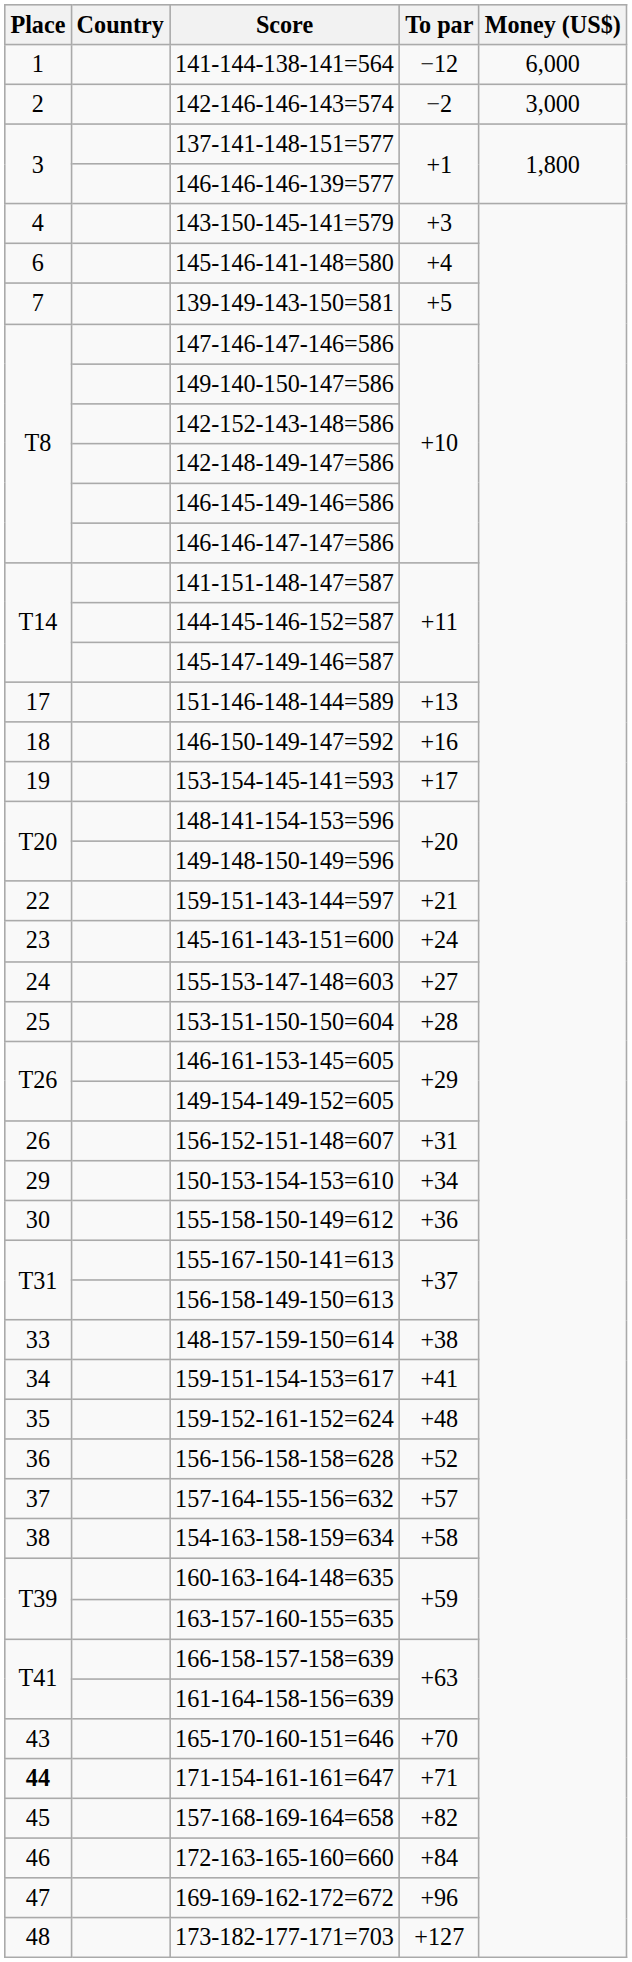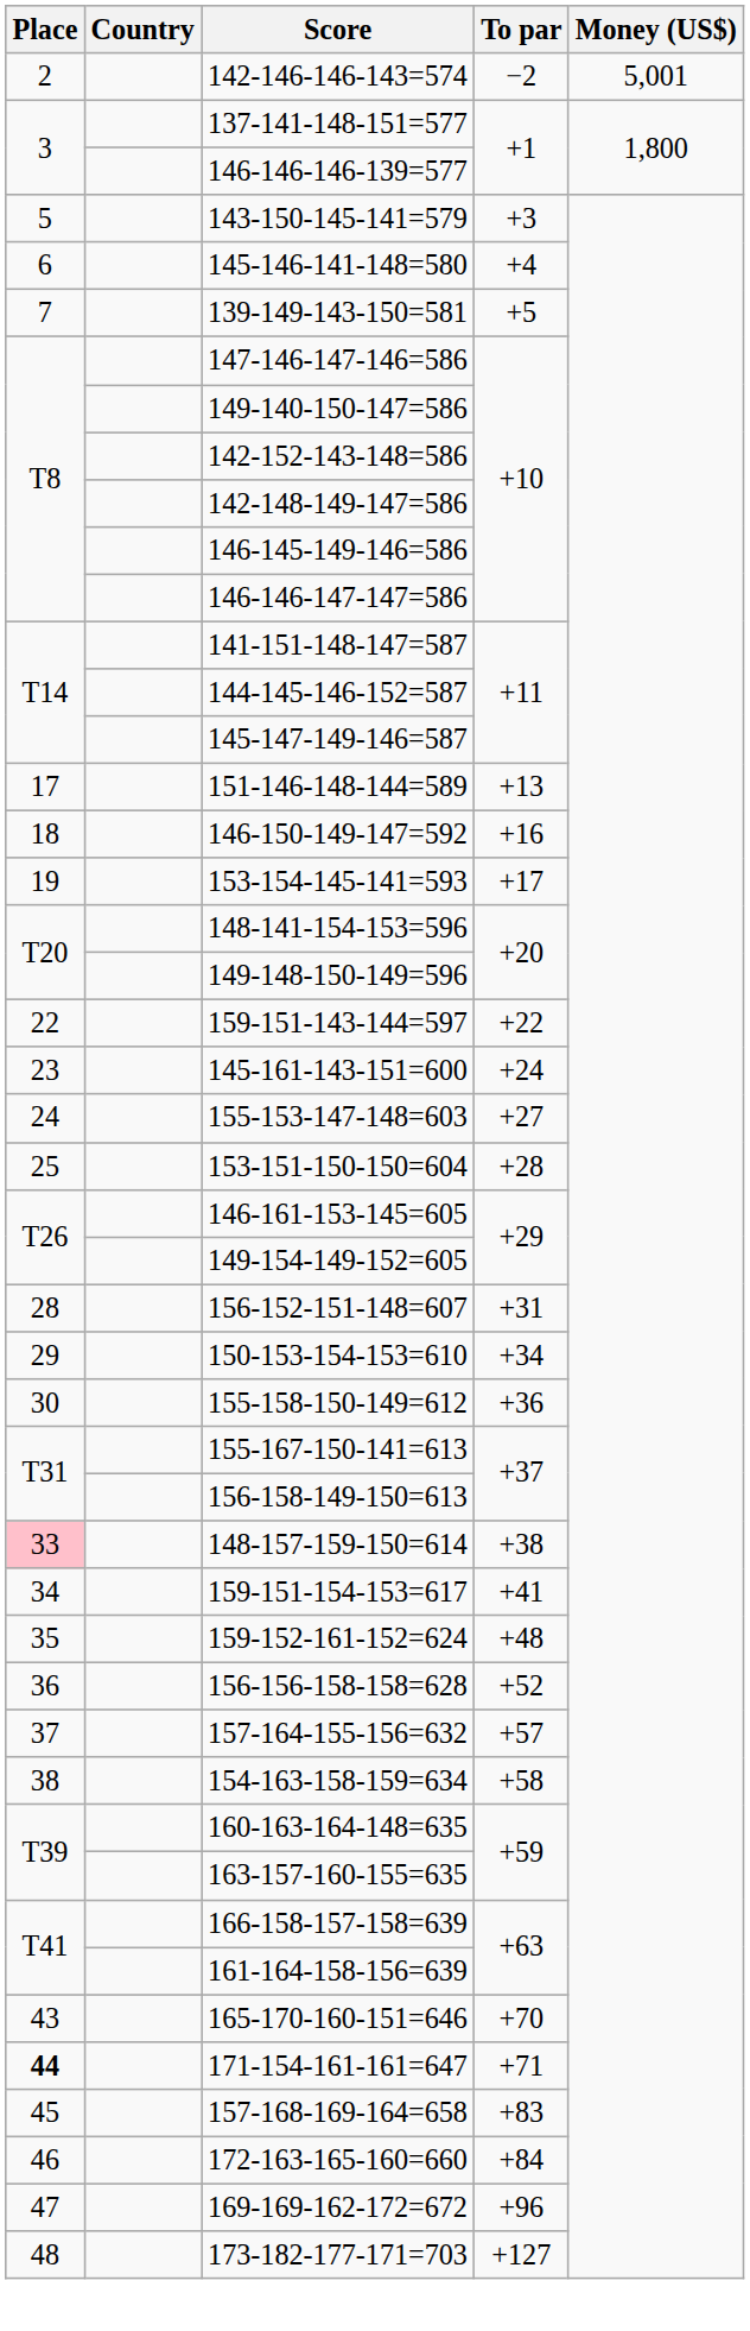- row: 1 | 141-144-138-141=564 | −12 | 6,000
142-146-146-143=574 | Money (US$): 3,000 -> 5,001
143-150-145-141=579 | Place: 4 -> 5
159-151-143-144=597 | To par: +21 -> +22
156-152-151-148=607 | Place: 26 -> 28
148-157-159-150=614 | Place: no background -> pink background
157-168-169-164=658 | To par: +82 -> +83
